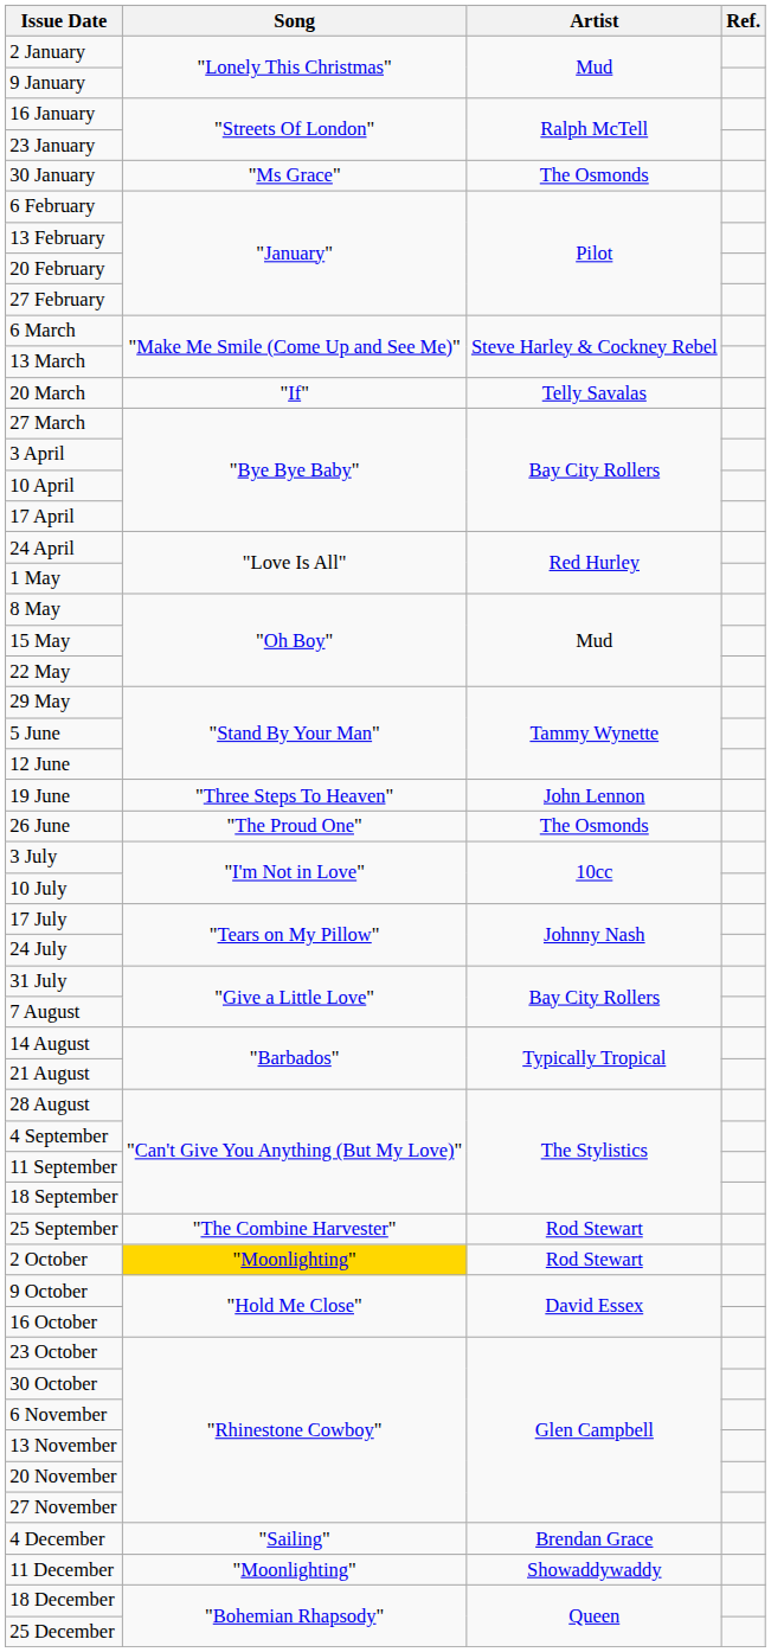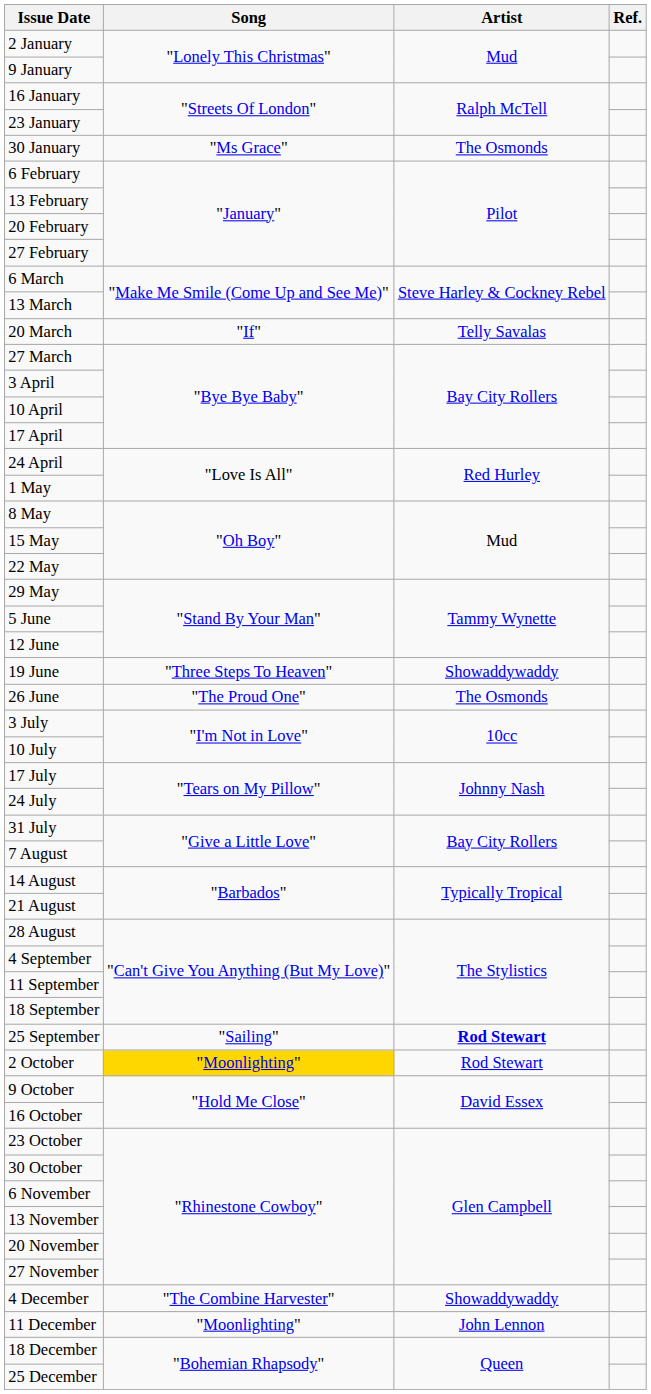19 June | Artist: John Lennon -> Showaddywaddy
25 September | Song: "The Combine Harvester" -> "Sailing"
25 September | Artist: normal -> bold
4 December | Song: "Sailing" -> "The Combine Harvester"
4 December | Artist: Brendan Grace -> Showaddywaddy
11 December | Artist: Showaddywaddy -> John Lennon
